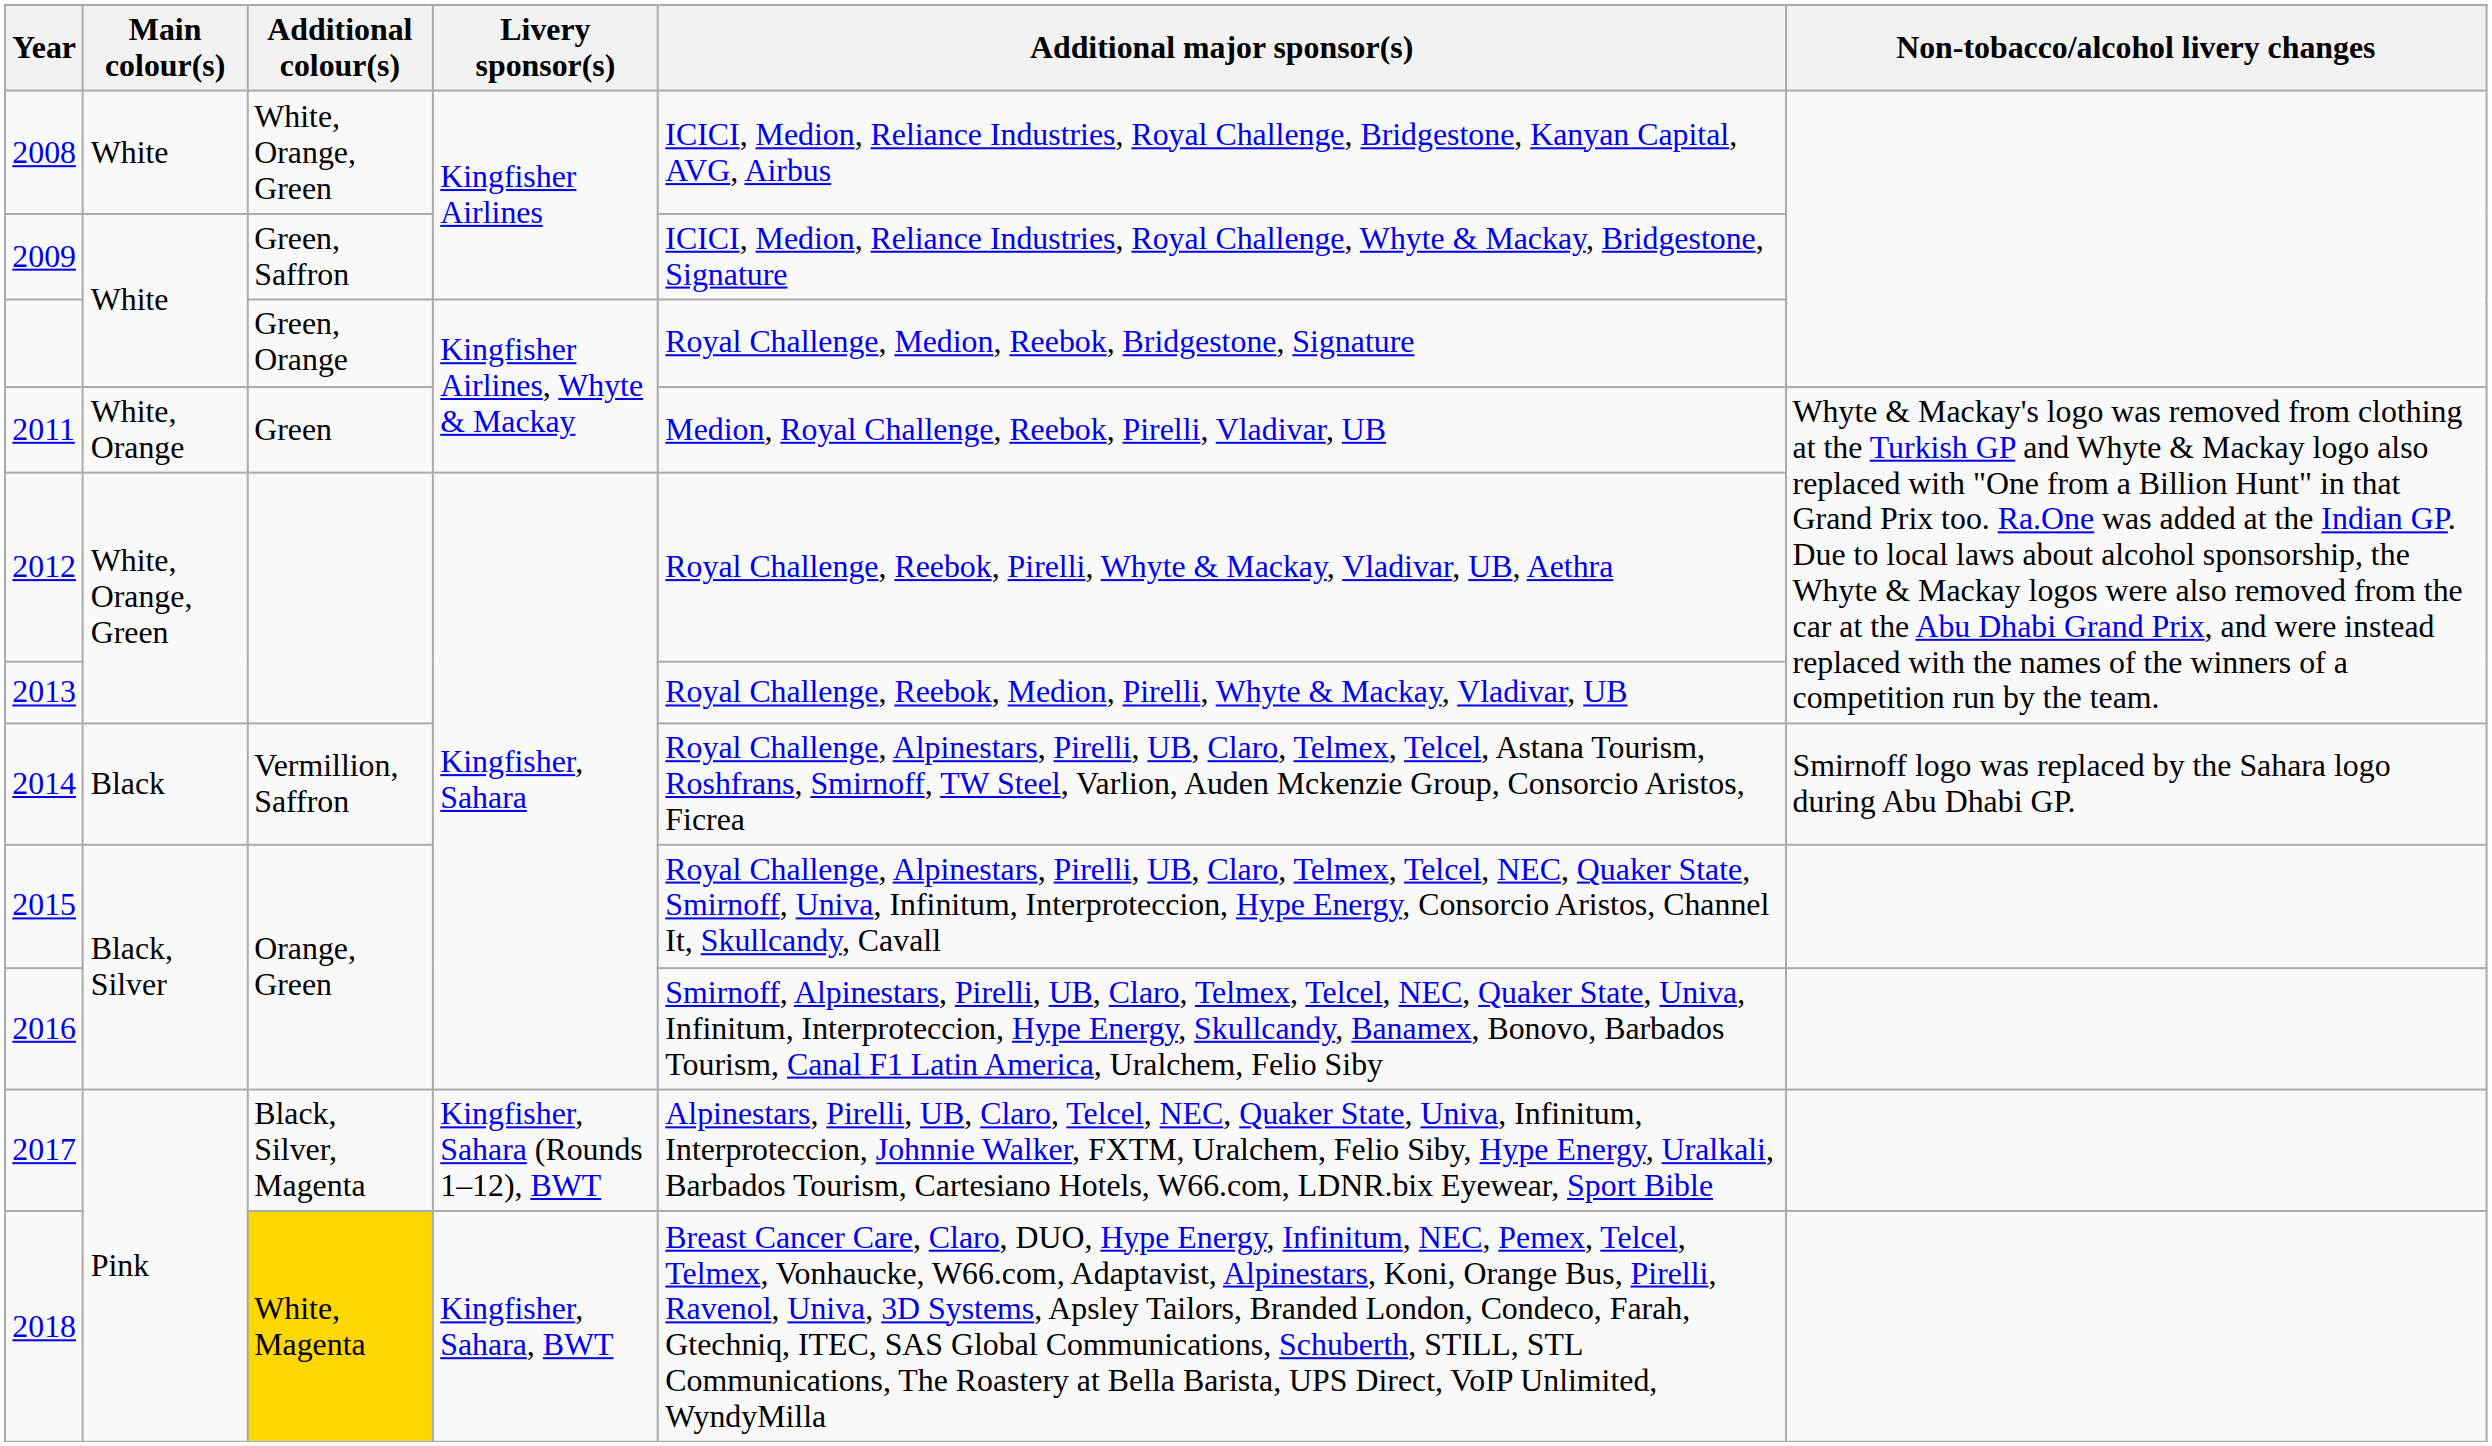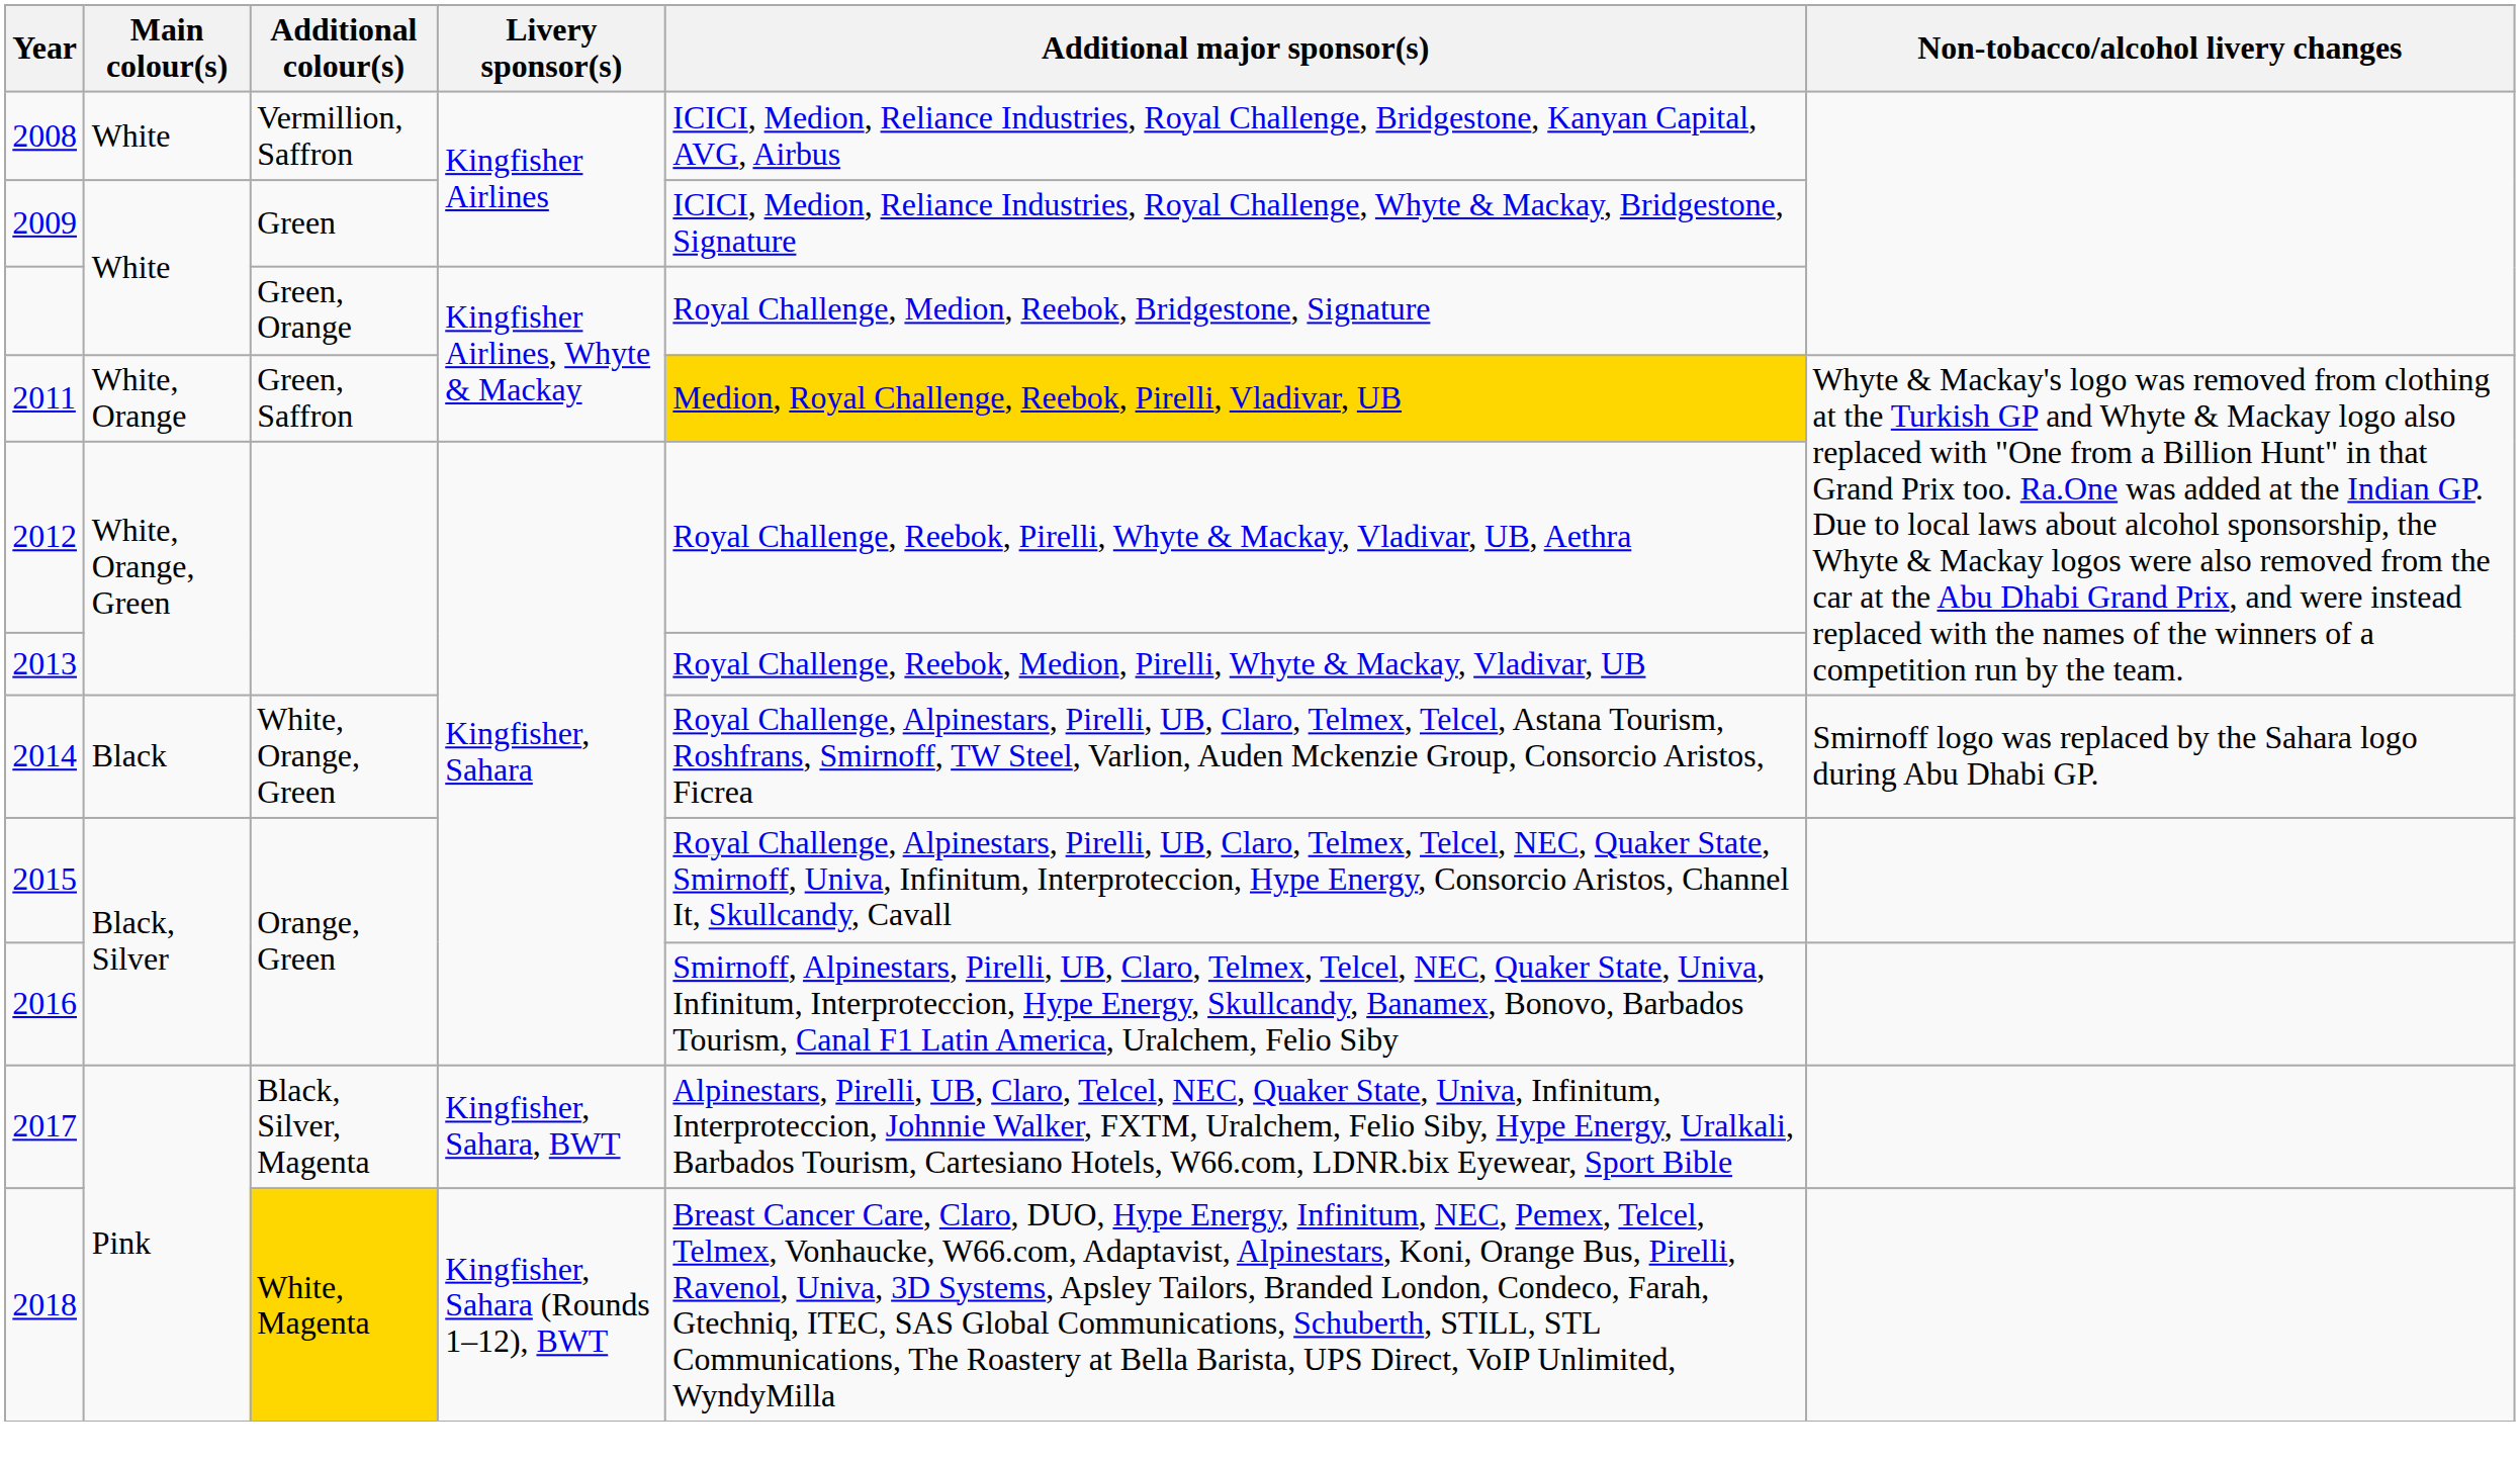2008 | Additional colour(s): White, Orange, Green -> Vermillion, Saffron
2009 | Additional colour(s): Green, Saffron -> Green
2011 | Additional colour(s): Green -> Green, Saffron
2011 | Additional major sponsor(s): no background -> gold background
2014 | Additional colour(s): Vermillion, Saffron -> White, Orange, Green
2017 | Livery sponsor(s): Kingfisher, Sahara (Rounds 1–12), BWT -> Kingfisher, Sahara, BWT
2018 | Livery sponsor(s): Kingfisher, Sahara, BWT -> Kingfisher, Sahara (Rounds 1–12), BWT
